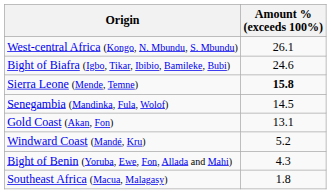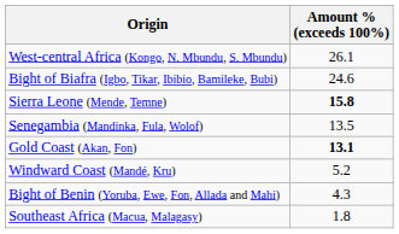Senegambia (Mandinka, Fula, Wolof) | Amount % (exceeds 100%): 14.5 -> 13.5
Gold Coast (Akan, Fon) | Amount % (exceeds 100%): normal -> bold
